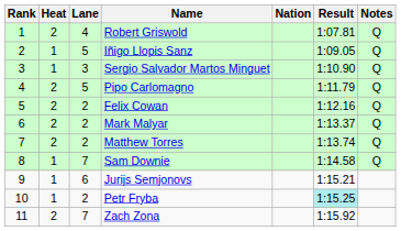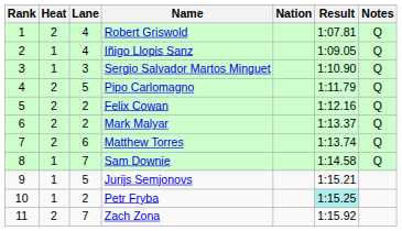Iñigo Llopis Sanz | Lane: 5 -> 4
Matthew Torres | Lane: 2 -> 6
Jurijs Semjonovs | Lane: 6 -> 5
